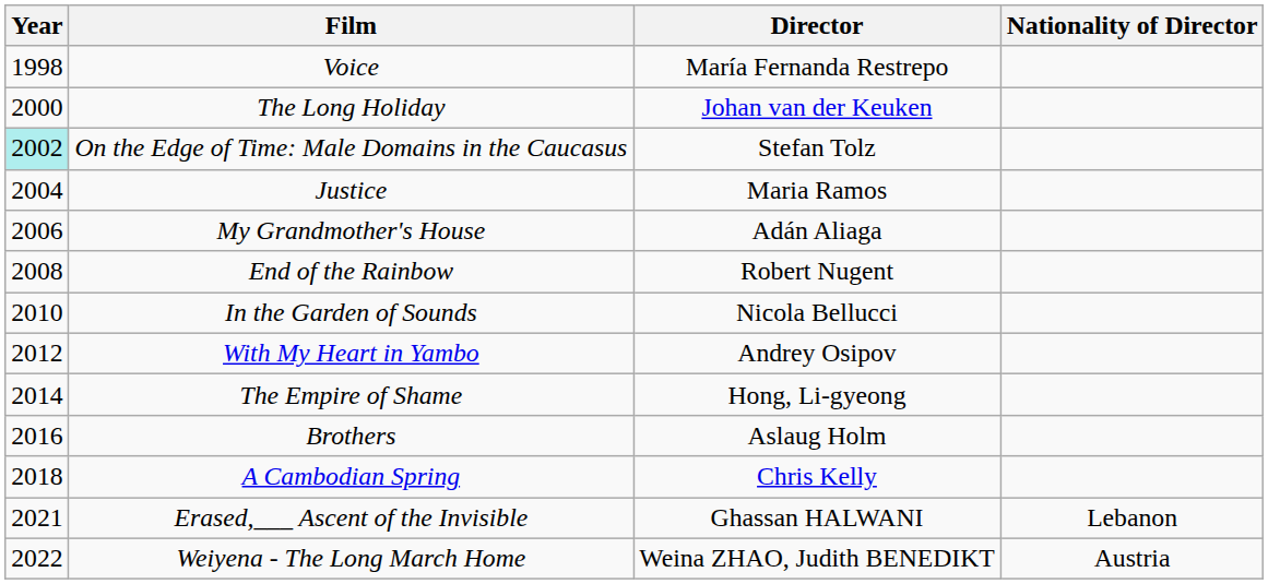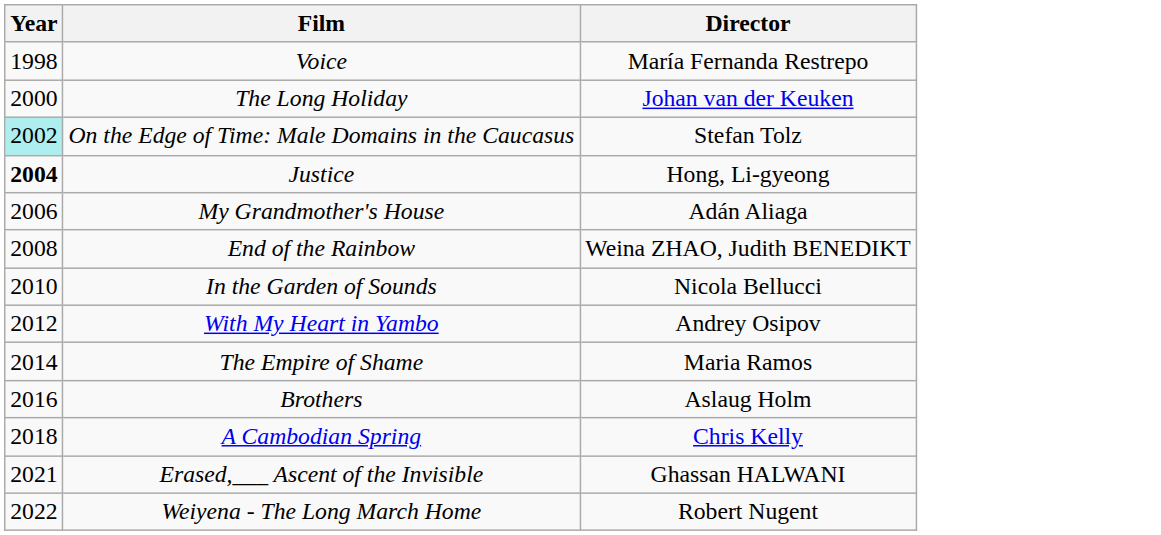- column: Nationality of Director | Lebanon | Austria
Justice | Year: normal -> bold
Justice | Director: Maria Ramos -> Hong, Li-gyeong
End of the Rainbow | Director: Robert Nugent -> Weina ZHAO, Judith BENEDIKT
The Empire of Shame | Director: Hong, Li-gyeong -> Maria Ramos
Weiyena - The Long March Home | Director: Weina ZHAO, Judith BENEDIKT -> Robert Nugent
